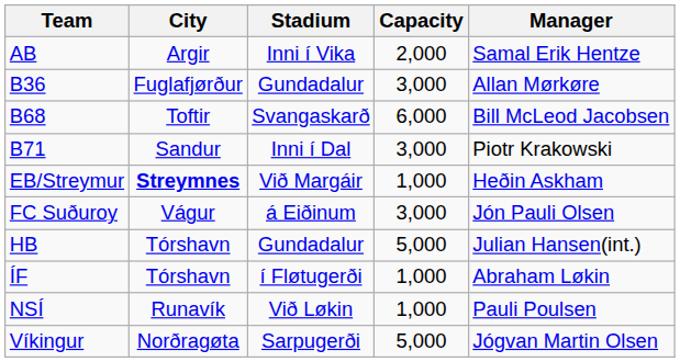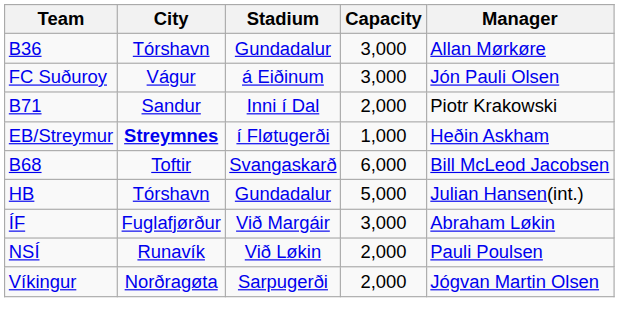- row: AB | Argir | Inni í Vika | 2,000 | Samal Erik Hentze
B36 | City: Fuglafjørður -> Tórshavn
rows swapped: B68 <-> FC Suðuroy
B71 | Capacity: 3,000 -> 2,000
EB/Streymur | Stadium: Við Margáir -> í Fløtugerði
ÍF | City: Tórshavn -> Fuglafjørður
ÍF | Stadium: í Fløtugerði -> Við Margáir
ÍF | Capacity: 1,000 -> 3,000
NSÍ | Capacity: 1,000 -> 2,000
Víkingur | Capacity: 5,000 -> 2,000
